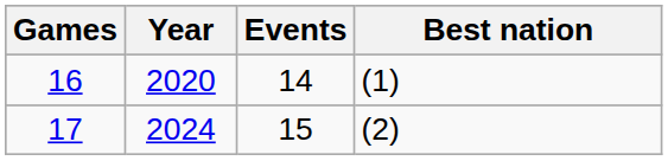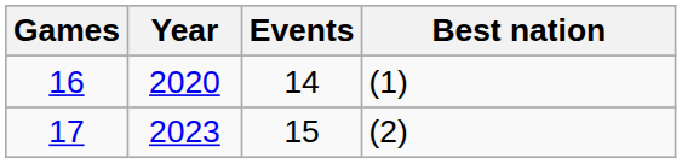17 | Year: 2024 -> 2023
